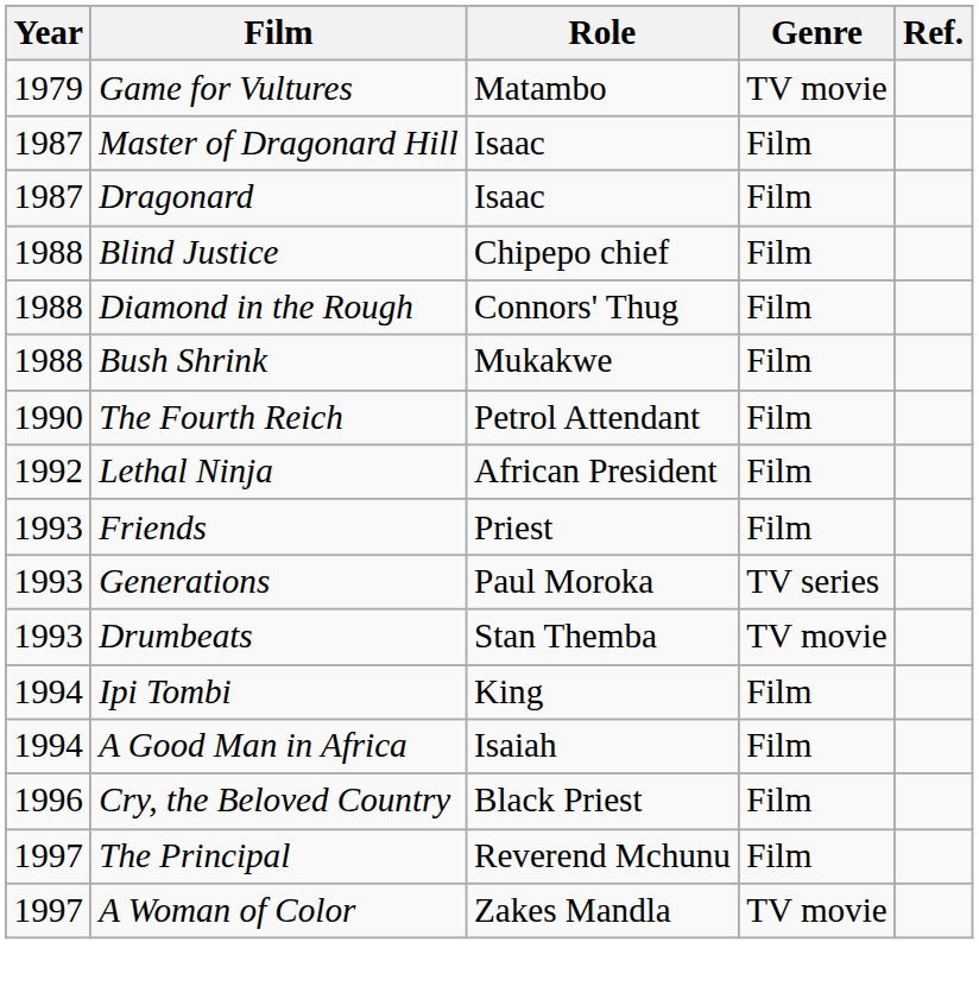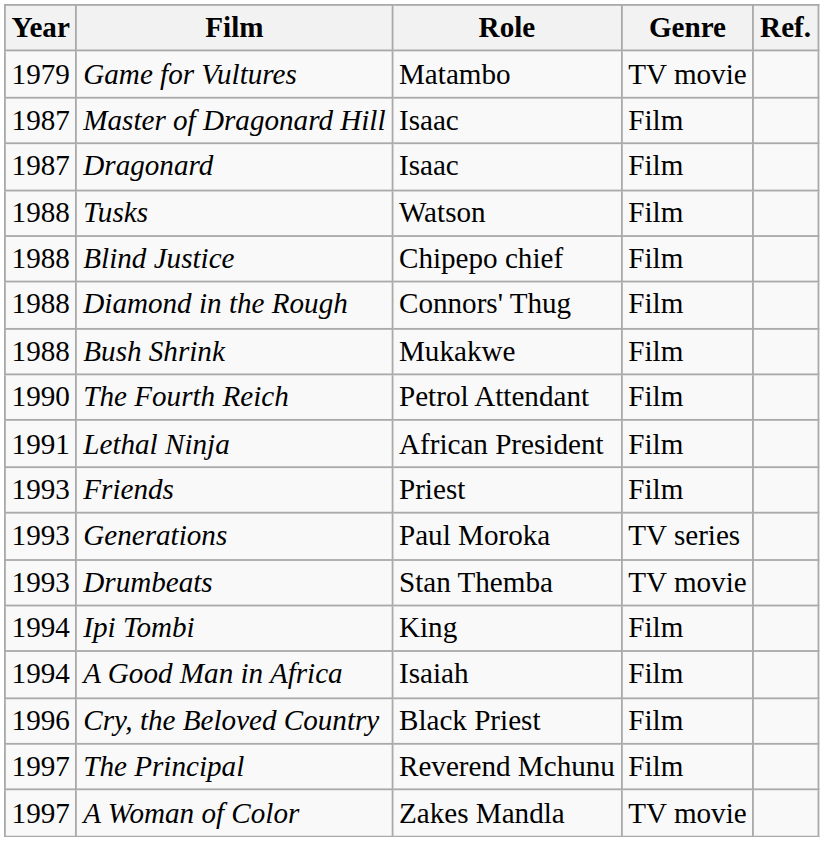+ row: 1988 | Tusks | Watson | Film
Lethal Ninja | Year: 1992 -> 1991
